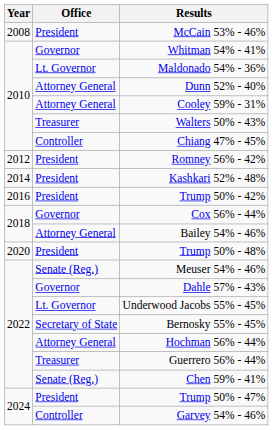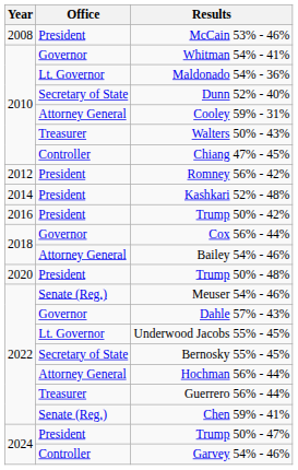Dunn 52% - 40% | Office: Attorney General -> Secretary of State
